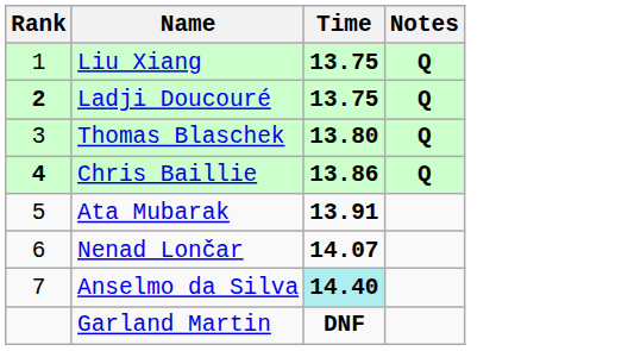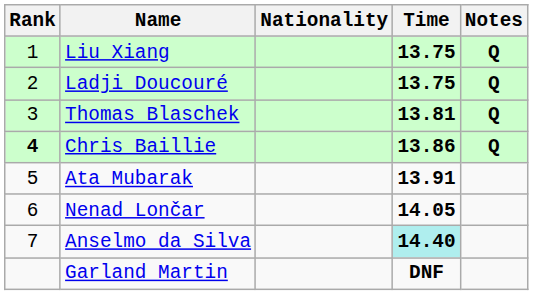+ column: Nationality
Ladji Doucouré | Rank: bold -> normal
Thomas Blaschek | Time: 13.80 -> 13.81
Nenad Lončar | Time: 14.07 -> 14.05
